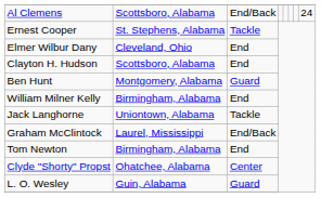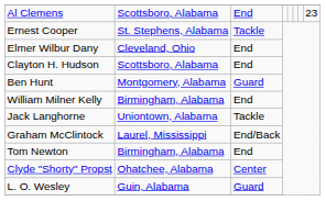Al Clemens | column 3: End/Back -> End
Al Clemens | column 8: 24 -> 23
